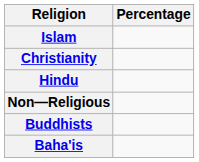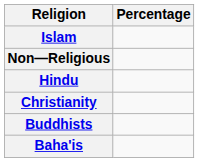rows swapped: Christianity <-> Non—Religious
